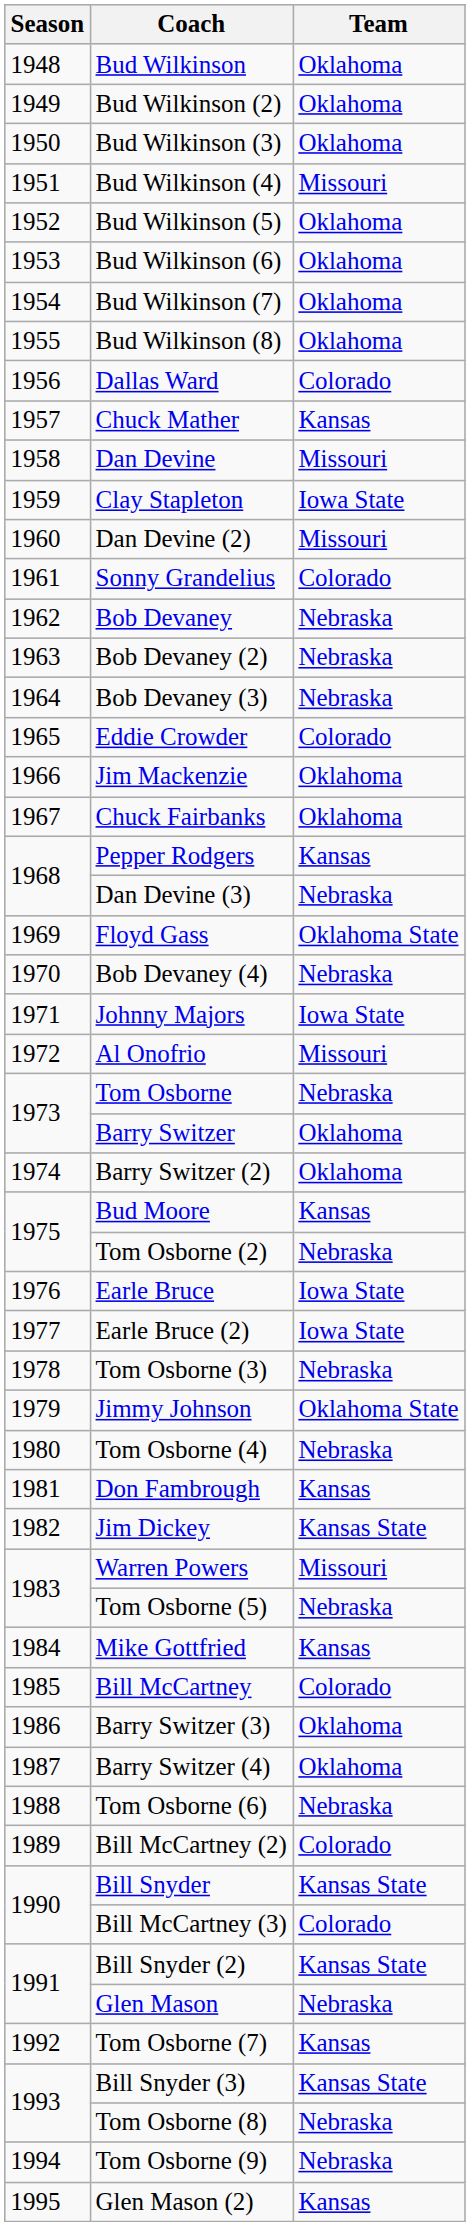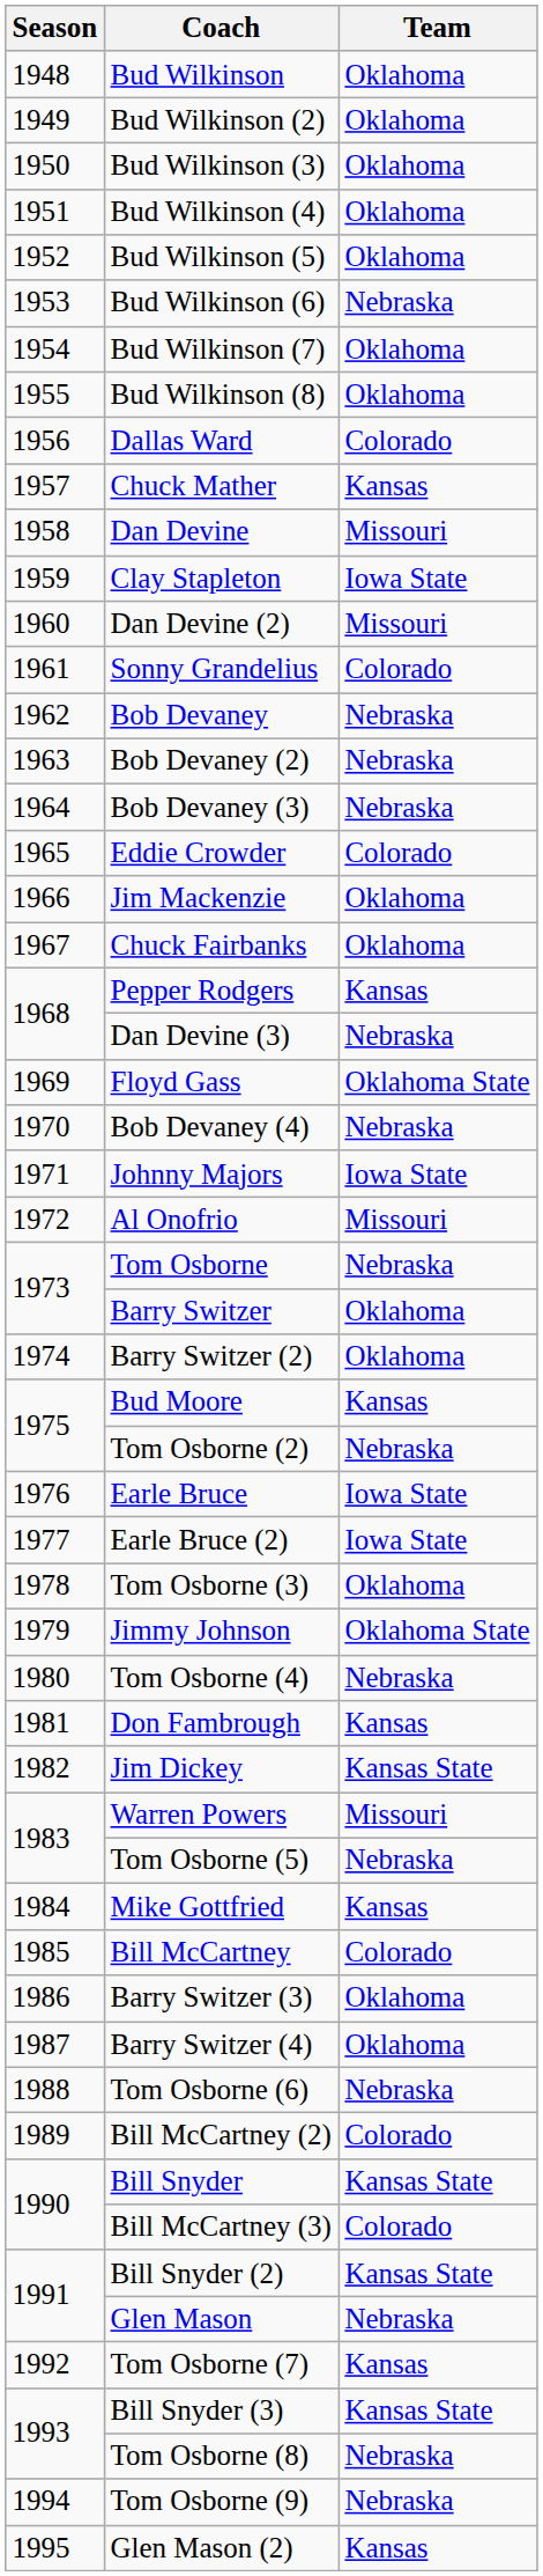Bud Wilkinson (4) | Team: Missouri -> Oklahoma
Bud Wilkinson (6) | Team: Oklahoma -> Nebraska
Tom Osborne (3) | Team: Nebraska -> Oklahoma
